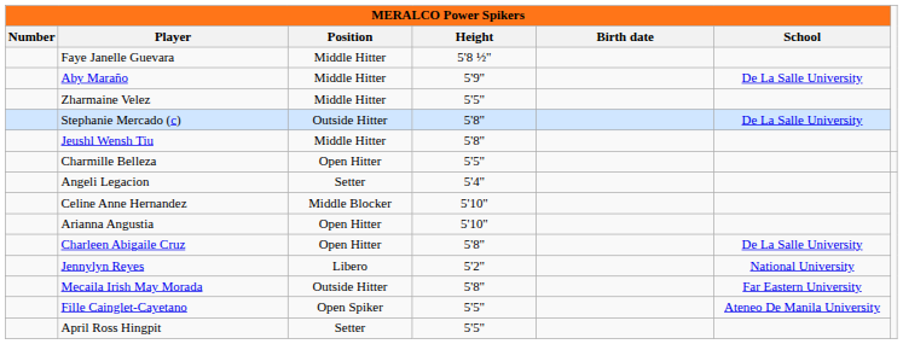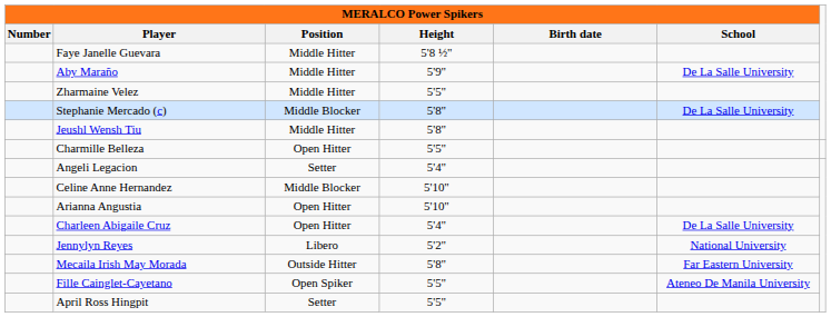Stephanie Mercado (c) | MERALCO Power Spikers / Position: Outside Hitter -> Middle Blocker
Charleen Abigaile Cruz | MERALCO Power Spikers / Height: 5'8" -> 5'4"
